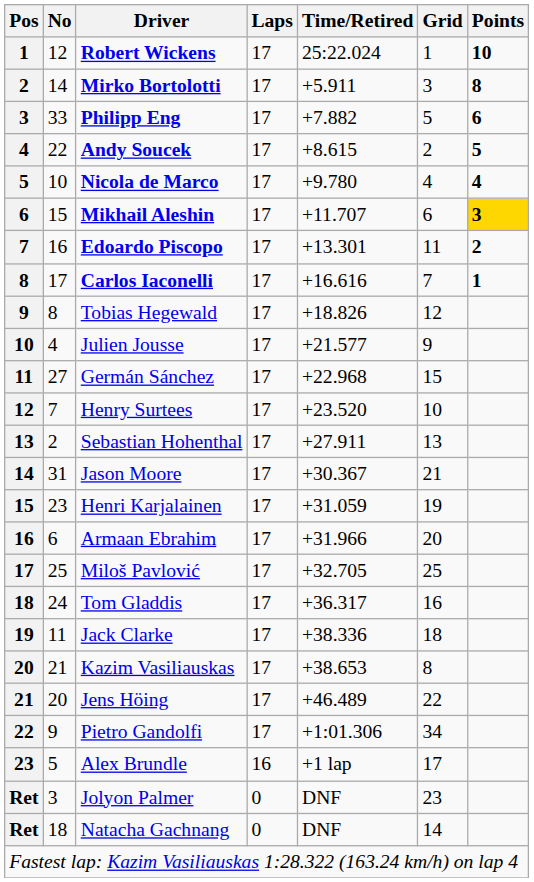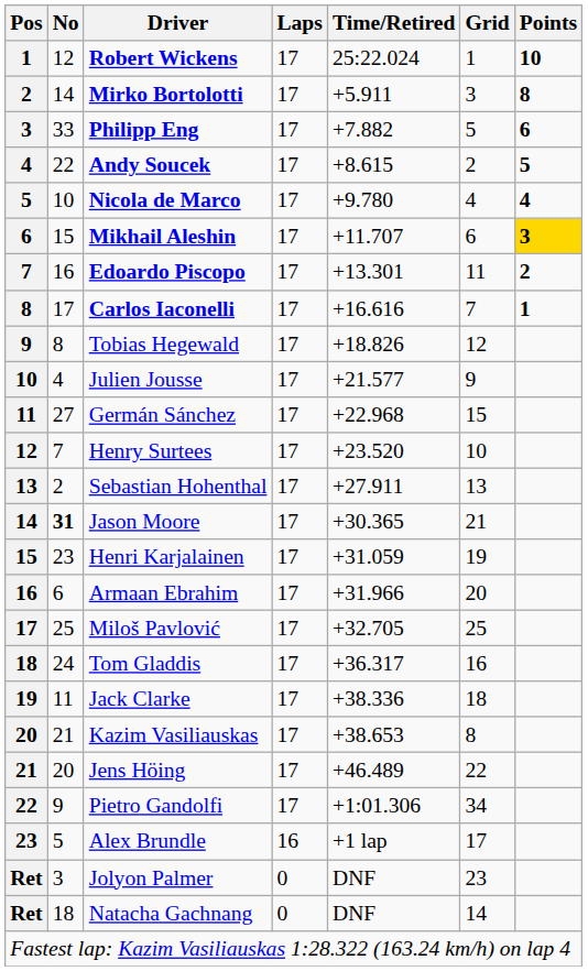Jason Moore | No: normal -> bold
Jason Moore | Time/Retired: +30.367 -> +30.365
